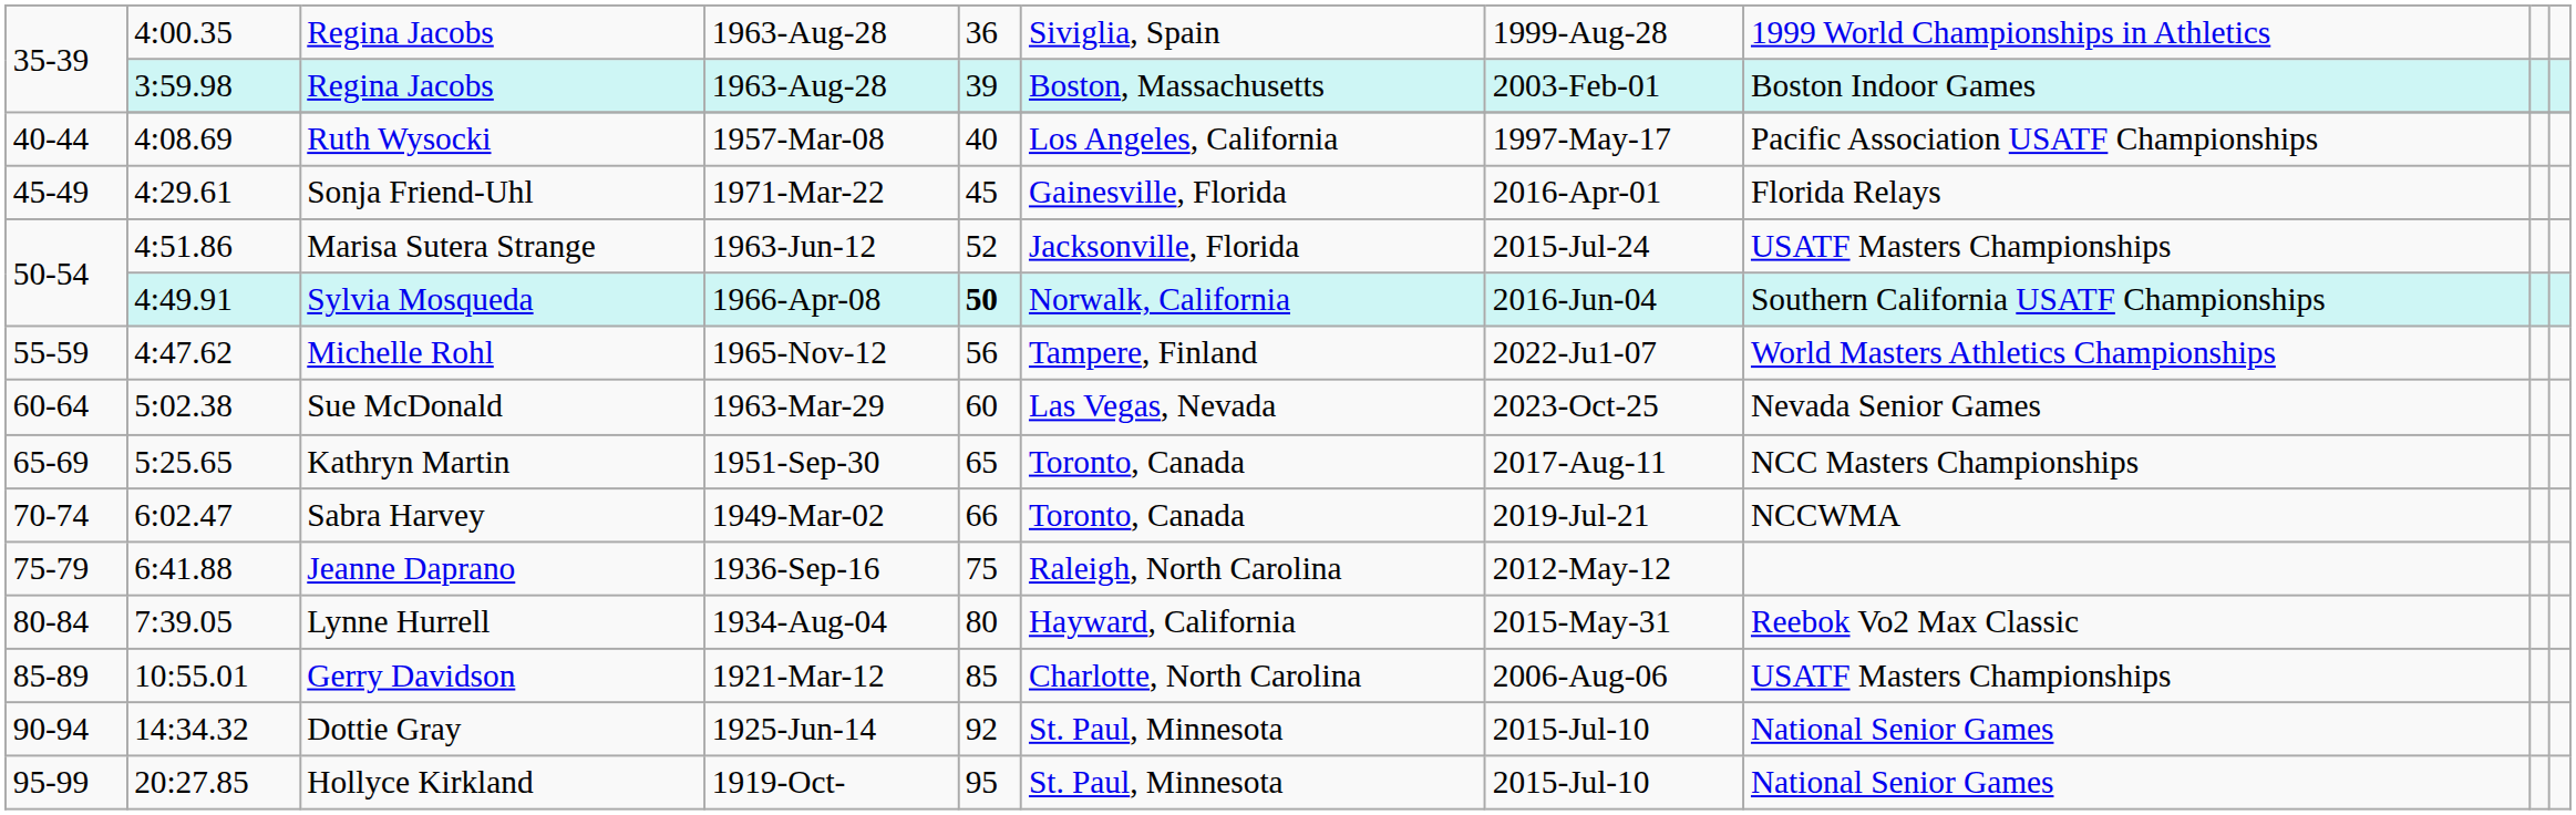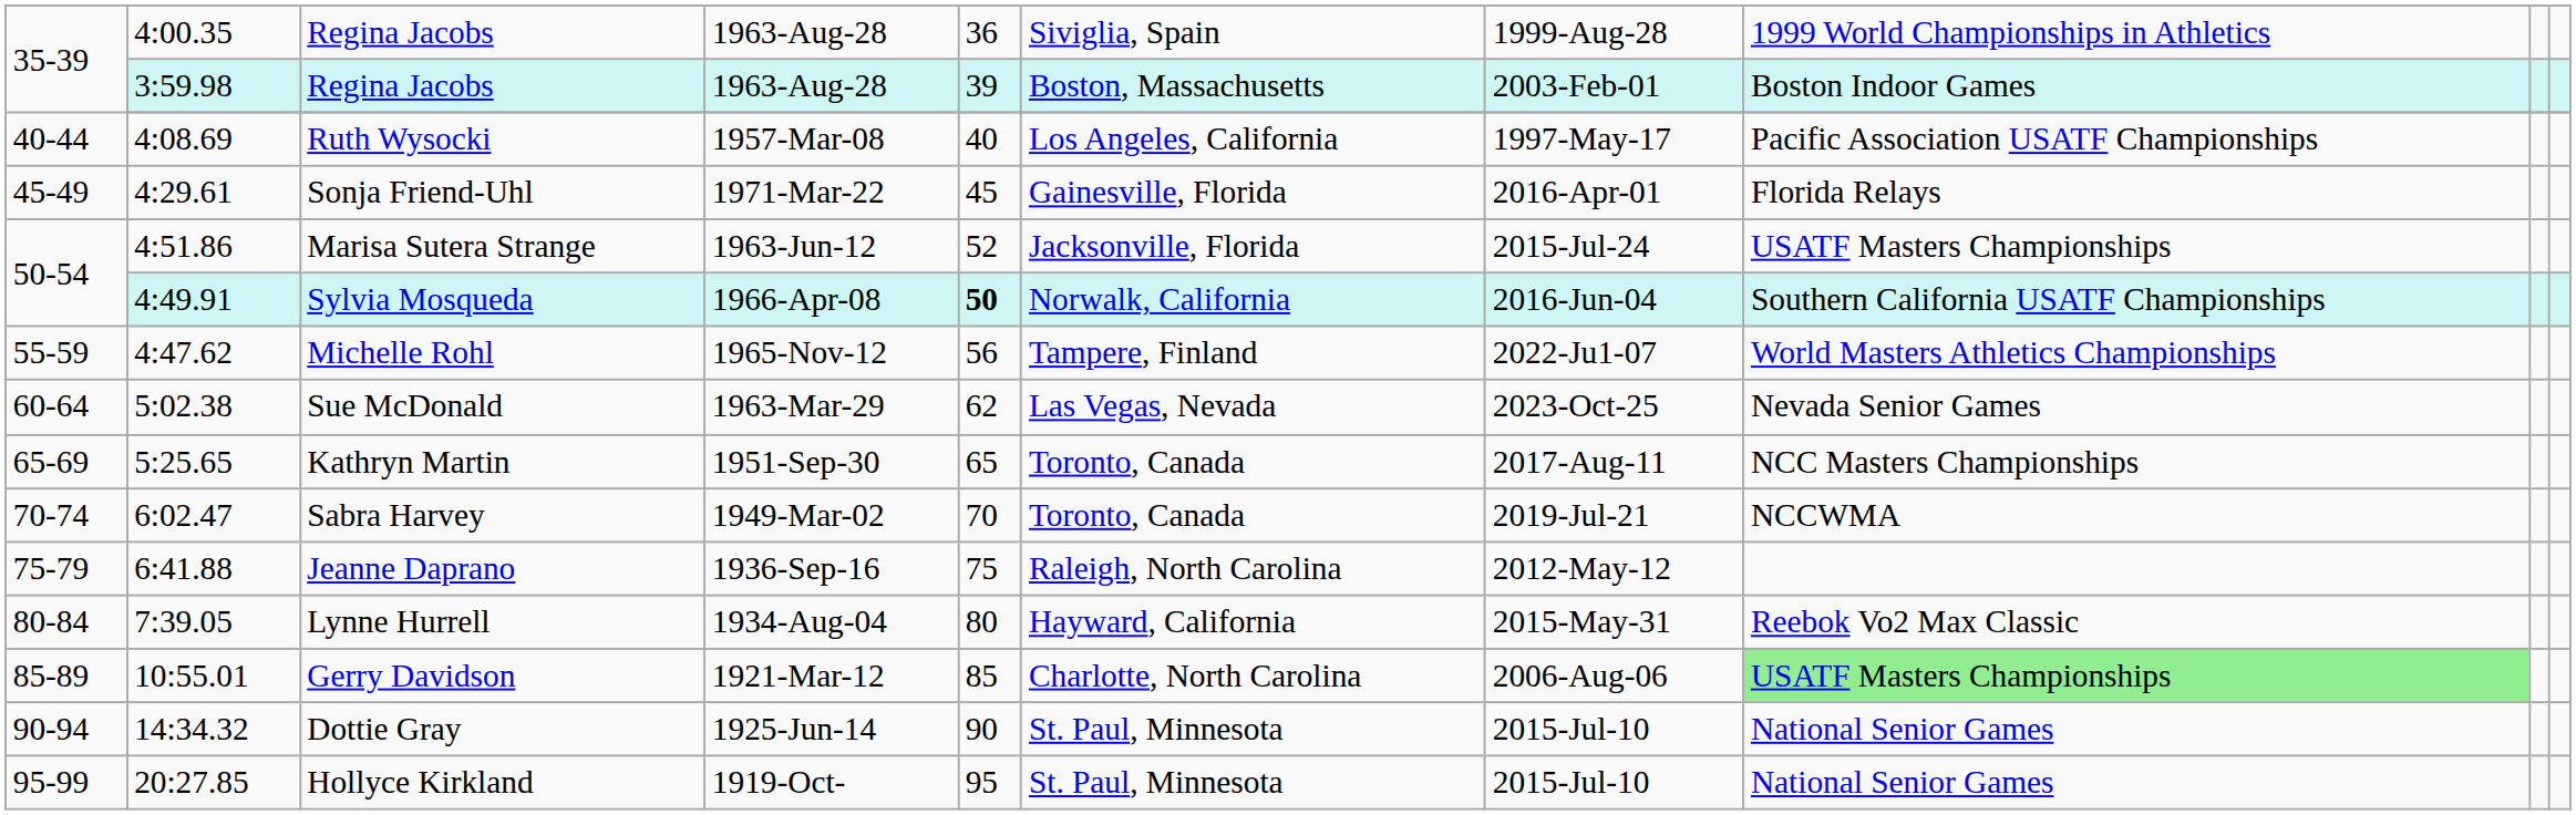Sue McDonald | column 5: 60 -> 62
Sabra Harvey | column 5: 66 -> 70
Gerry Davidson | column 8: no background -> lightgreen background
Dottie Gray | column 5: 92 -> 90
